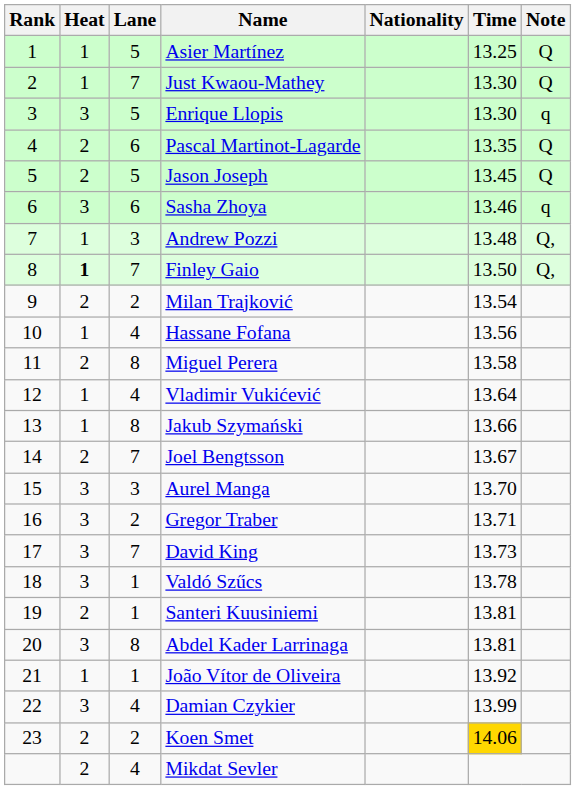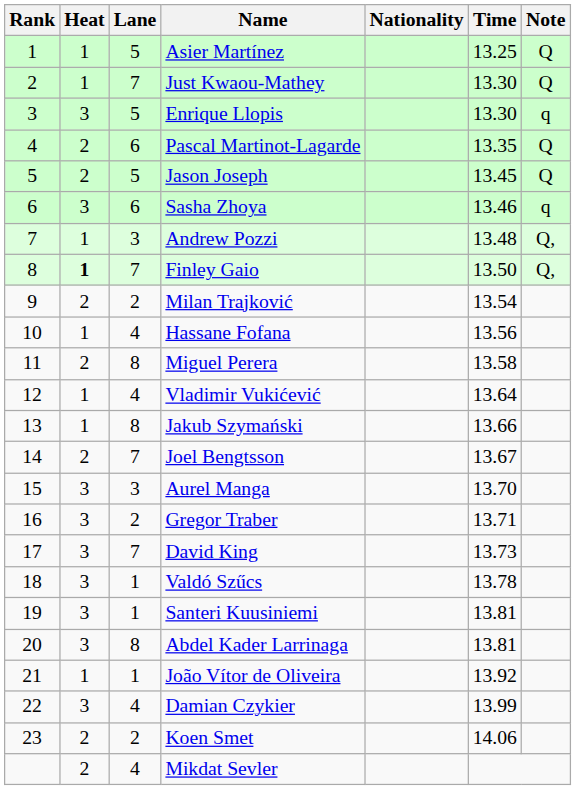Santeri Kuusiniemi | Heat: 2 -> 3
Koen Smet | Time: gold background -> no background
